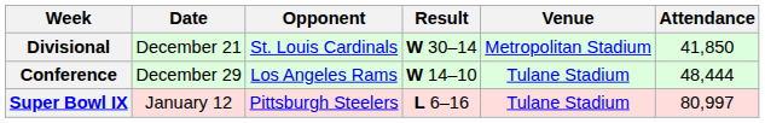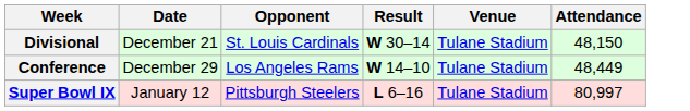Divisional | Venue: Metropolitan Stadium -> Tulane Stadium
Divisional | Attendance: 41,850 -> 48,150
Conference | Attendance: 48,444 -> 48,449
